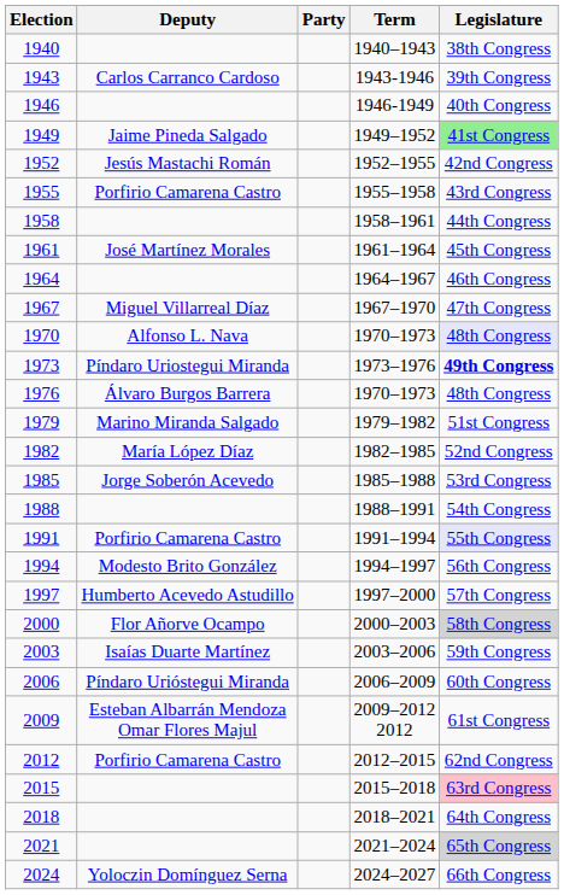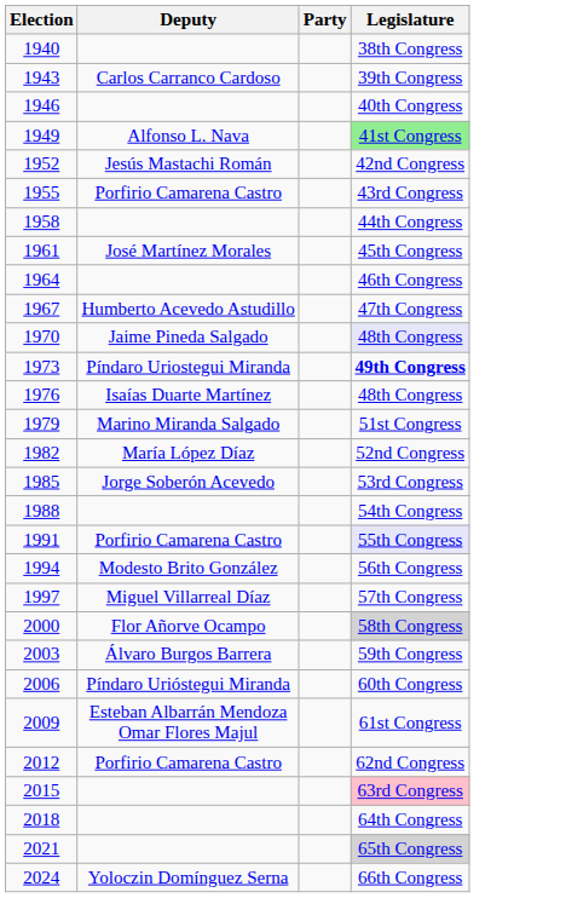- column: Term | 1940–1943 | 1943-1946 | 1946-1949 | 1949–1952 | 1952–1955 | 1955–1958 | 1958–1961 | 1961–1964 | 1964–1967 | 1967–1970 | 1970–1973 | 1973–1976 | 1970–1973 | 1979–1982 | 1982–1985 | 1985–1988 | 1988–1991 | 1991–1994 | 1994–1997 | 1997–2000 | 2000–2003 | 2003–2006 | 2006–2009 | 2009–2012 2012 | 2012–2015 | 2015–2018 | 2018–2021 | 2021–2024 | 2024–2027
1949 | Deputy: Jaime Pineda Salgado -> Alfonso L. Nava
1967 | Deputy: Miguel Villarreal Díaz -> Humberto Acevedo Astudillo
1970 | Deputy: Alfonso L. Nava -> Jaime Pineda Salgado
1976 | Deputy: Álvaro Burgos Barrera -> Isaías Duarte Martínez
1997 | Deputy: Humberto Acevedo Astudillo -> Miguel Villarreal Díaz
2003 | Deputy: Isaías Duarte Martínez -> Álvaro Burgos Barrera
